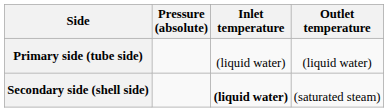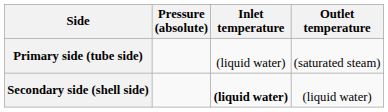Primary side (tube side) | Outlet temperature: (liquid water) -> (saturated steam)
Secondary side (shell side) | Outlet temperature: (saturated steam) -> (liquid water)
